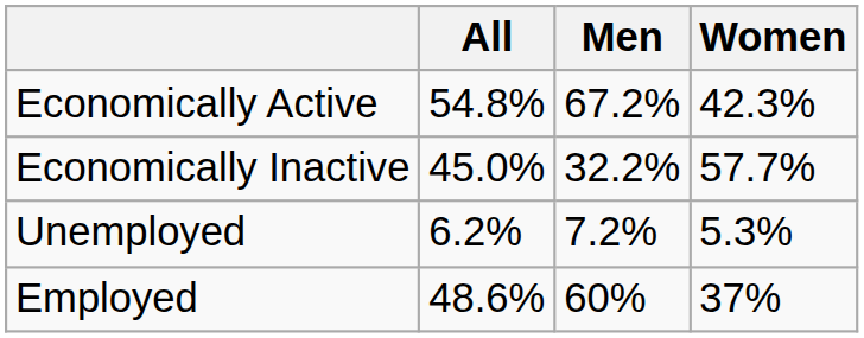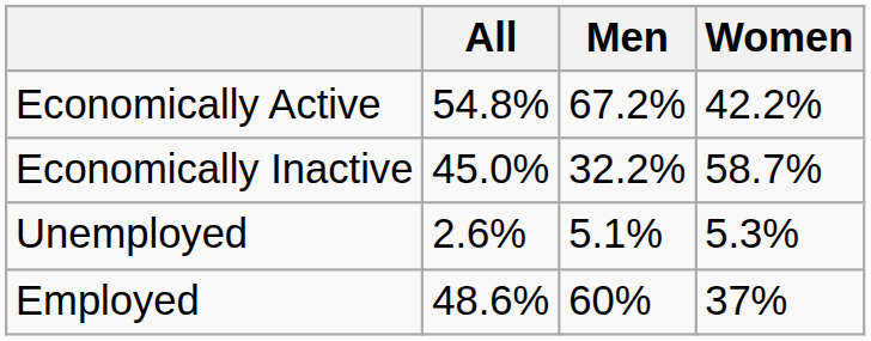Economically Active | Women: 42.3% -> 42.2%
Economically Inactive | Women: 57.7% -> 58.7%
Unemployed | All: 6.2% -> 2.6%
Unemployed | Men: 7.2% -> 5.1%
